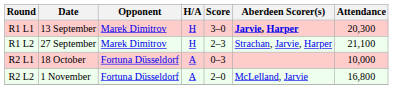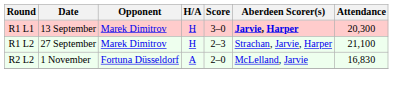- row: R2 L1 | 18 October | Fortuna Düsseldorf | A | 0–3 | 10,000
R2 L2 | Attendance: 16,800 -> 16,830
